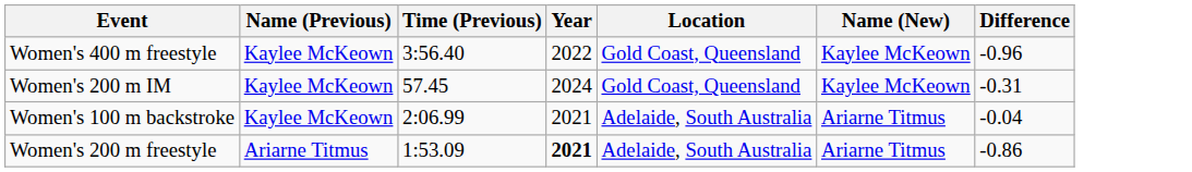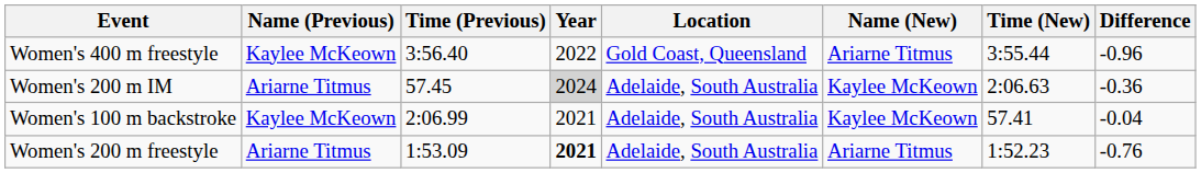+ column: Time (New) | 3:55.44 | 2:06.63 | 57.41 | 1:52.23
Women's 400 m freestyle | Name (New): Kaylee McKeown -> Ariarne Titmus
Women's 200 m IM | Name (Previous): Kaylee McKeown -> Ariarne Titmus
Women's 200 m IM | Year: no background -> lightgrey background
Women's 200 m IM | Location: Gold Coast, Queensland -> Adelaide, South Australia
Women's 200 m IM | Difference: -0.31 -> -0.36
Women's 100 m backstroke | Name (New): Ariarne Titmus -> Kaylee McKeown
Women's 200 m freestyle | Difference: -0.86 -> -0.76
